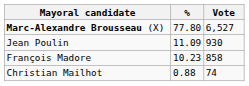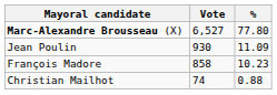columns swapped: Vote <-> %
